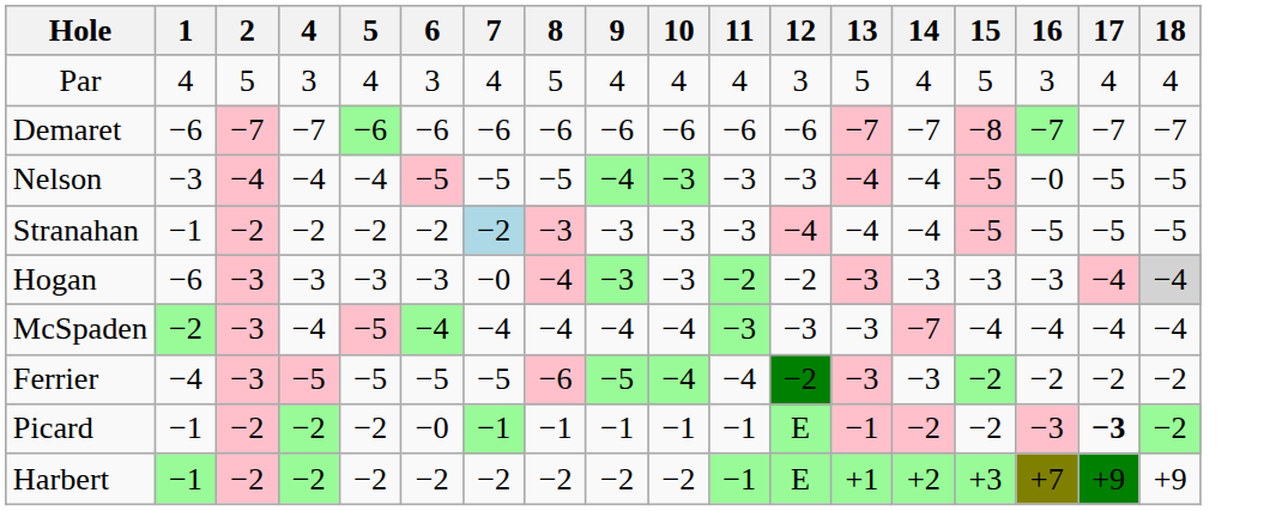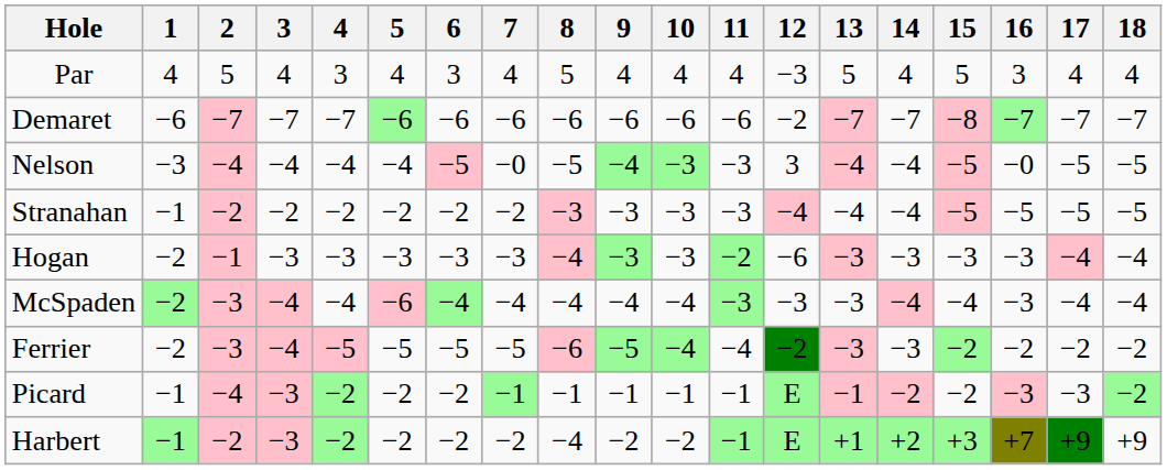+ column: 3 | 4 | −7 | −4 | −2 | −3 | −4 | −4 | −3 | −3
Par | 12: 3 -> −3
Demaret | 12: −6 -> −2
Nelson | 7: −5 -> −0
Nelson | 12: −3 -> 3
Stranahan | 7: lightblue background -> no background
Hogan | 1: −6 -> −2
Hogan | 2: −3 -> −1
Hogan | 7: −0 -> −3
Hogan | 12: −2 -> −6
Hogan | 18: lightgrey background -> no background
McSpaden | 5: −5 -> −6
McSpaden | 14: −7 -> −4
McSpaden | 16: −4 -> −3
Ferrier | 1: −4 -> −2
Picard | 2: −2 -> −4
Picard | 6: −0 -> −2
Picard | 17: bold -> normal
Harbert | 8: −2 -> −4
